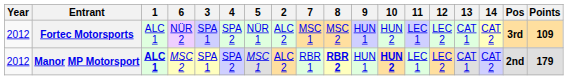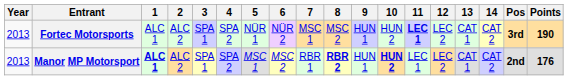columns swapped: 2 <-> 6
Fortec Motorsports | Year: 2012 -> 2013
Fortec Motorsports | 11: normal -> bold
Fortec Motorsports | Points: 109 -> 190
Manor MP Motorsport | Year: 2012 -> 2013
Manor MP Motorsport | Points: 179 -> 176
